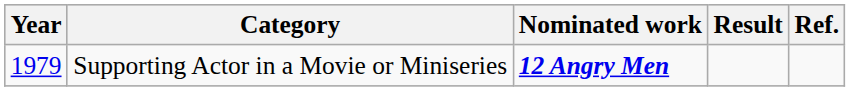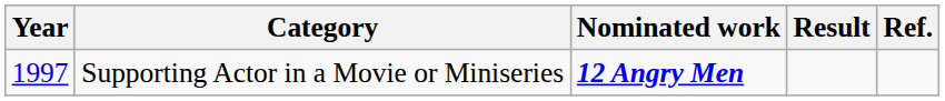Supporting Actor in a Movie or Miniseries | Year: 1979 -> 1997
